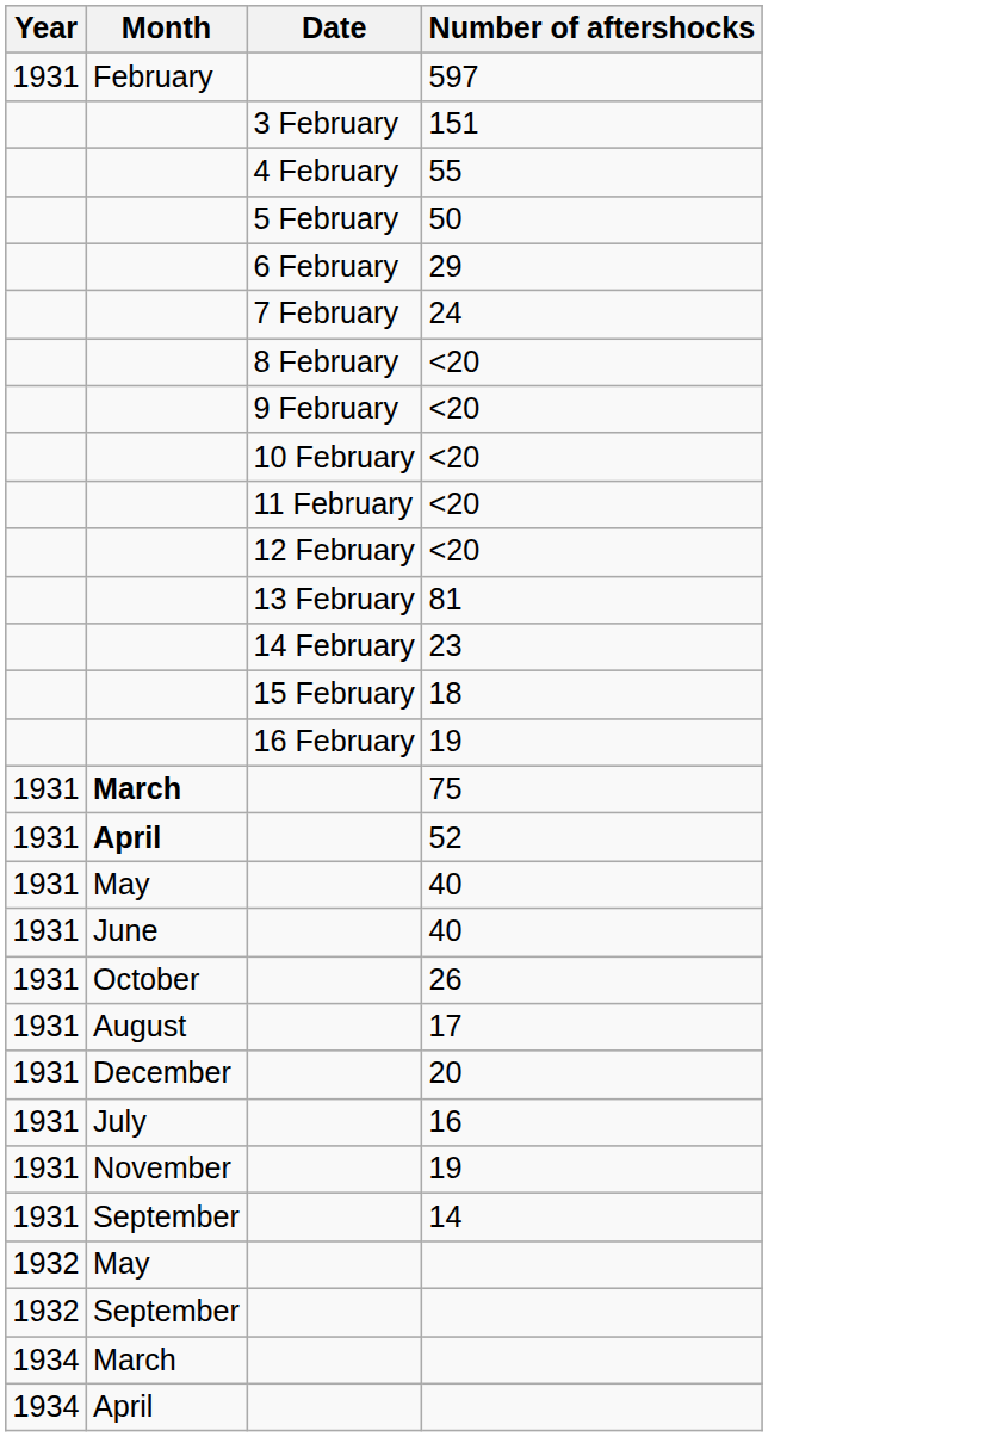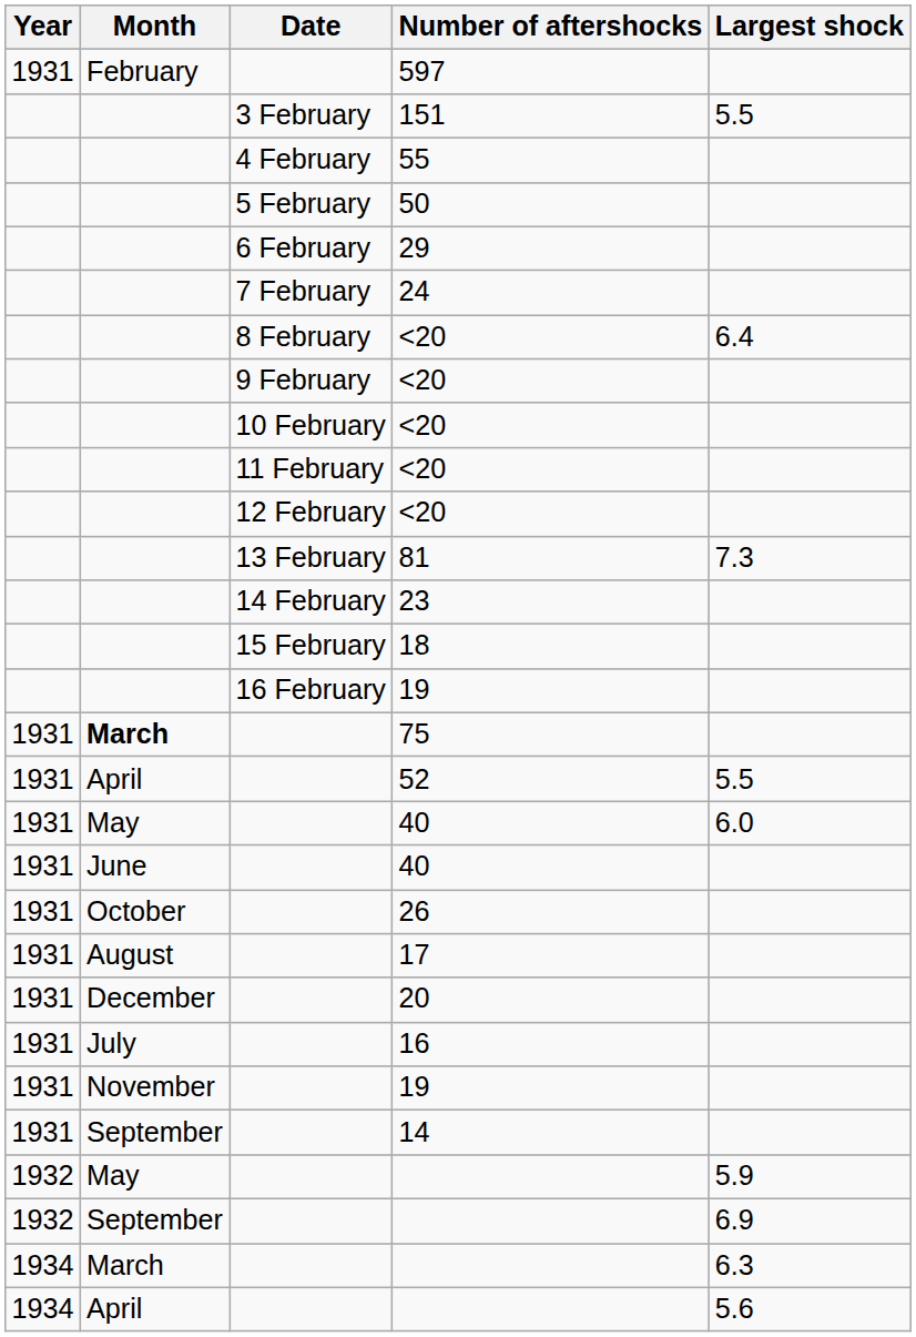+ column: Largest shock | 5.5 | 6.4 | 7.3 | 5.5 | 6.0 | 5.9 | 6.9 | 6.3 | 5.6
52 | Month: bold -> normal
